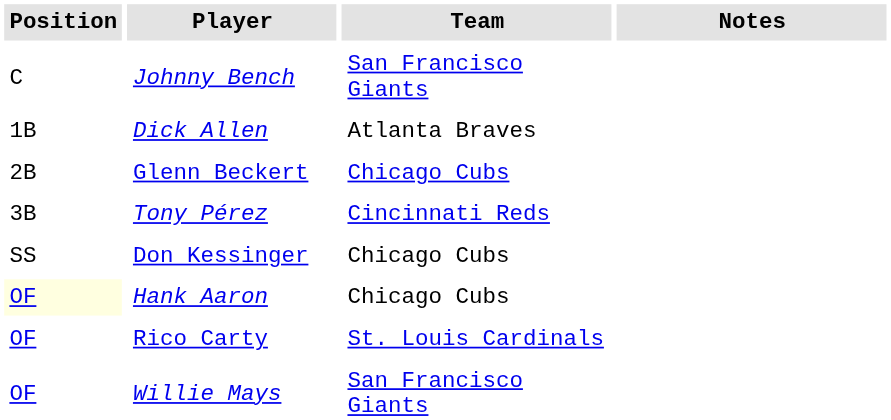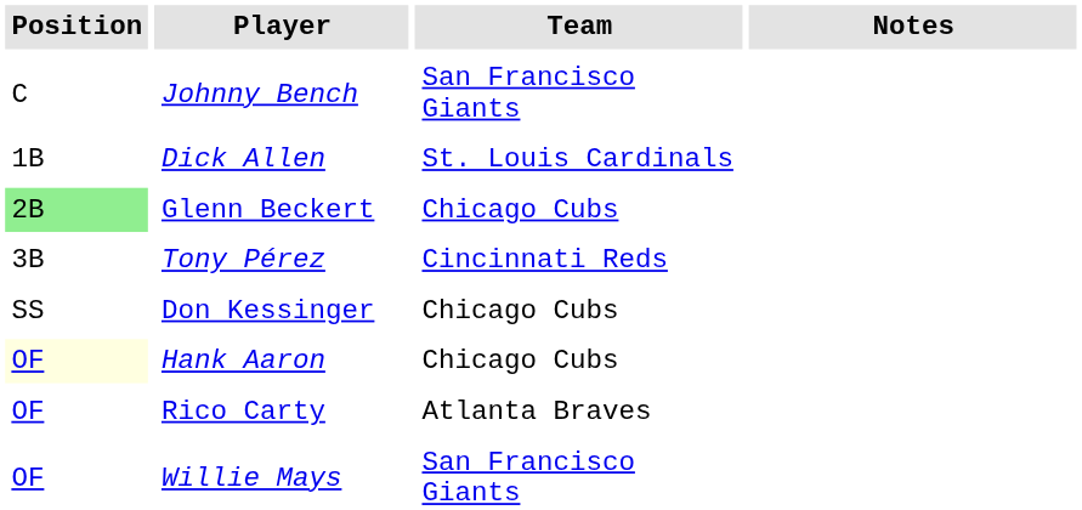Dick Allen | Team: Atlanta Braves -> St. Louis Cardinals
Glenn Beckert | Position: no background -> lightgreen background
Rico Carty | Team: St. Louis Cardinals -> Atlanta Braves
